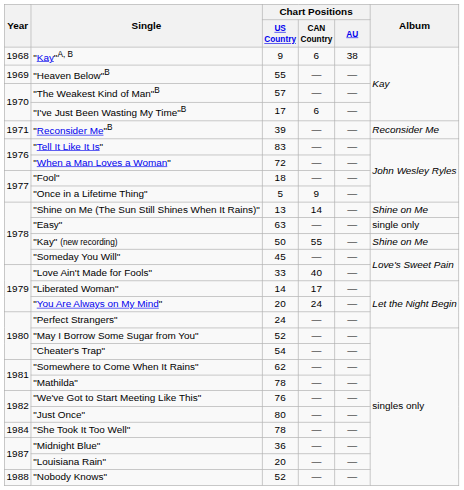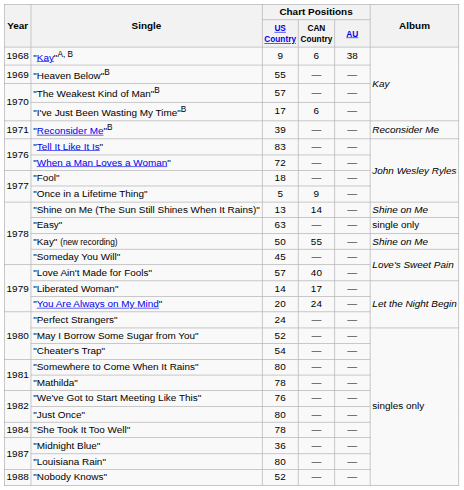"Love Ain't Made for Fools" | Chart Positions / US Country: 33 -> 57
"Somewhere to Come When It Rains" | Chart Positions / US Country: 62 -> 80
"Louisiana Rain" | Chart Positions / US Country: 20 -> 80
